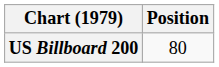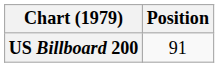US Billboard 200 | Position: 80 -> 91
